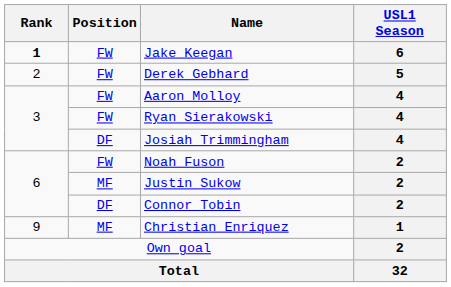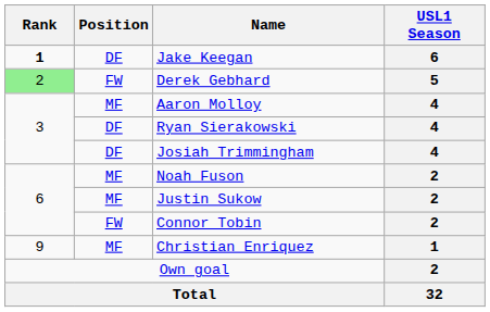Jake Keegan | Position: FW -> DF
Derek Gebhard | Rank: no background -> lightgreen background
Aaron Molloy | Position: FW -> MF
Ryan Sierakowski | Position: FW -> DF
Noah Fuson | Position: FW -> MF
Connor Tobin | Position: DF -> FW
